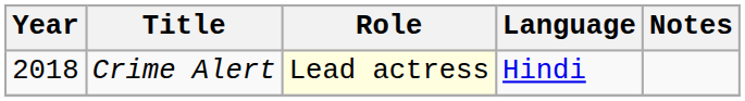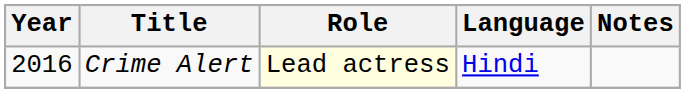Crime Alert | Year: 2018 -> 2016
